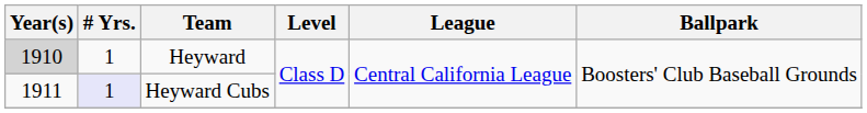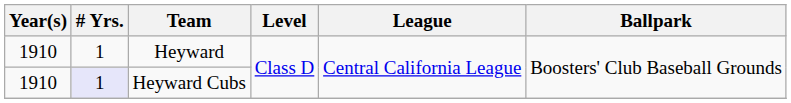Heyward | Year(s): lightgrey background -> no background
Heyward Cubs | Year(s): 1911 -> 1910
